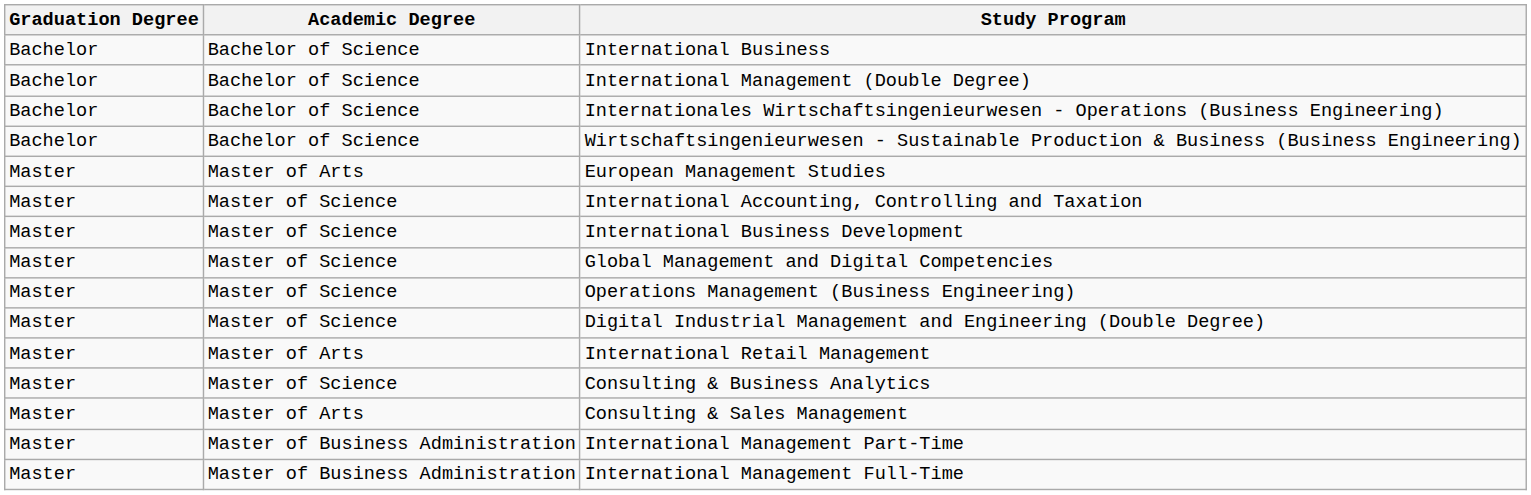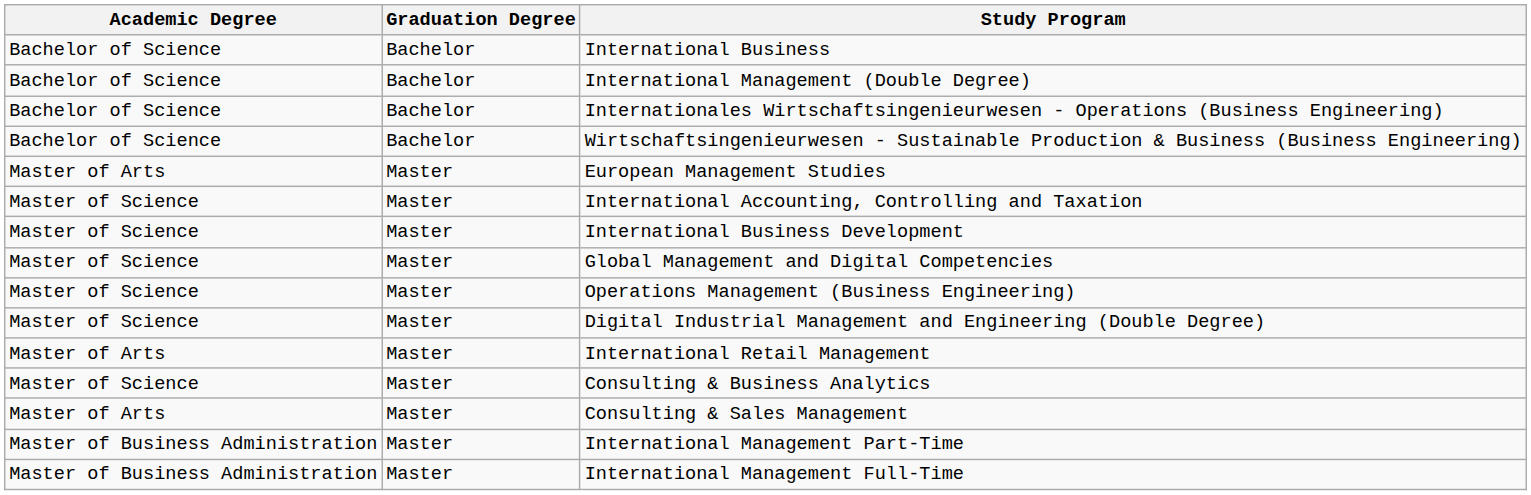columns swapped: Graduation Degree <-> Academic Degree
